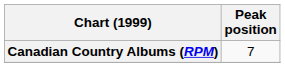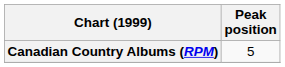Canadian Country Albums (RPM) | Peak position: 7 -> 5
